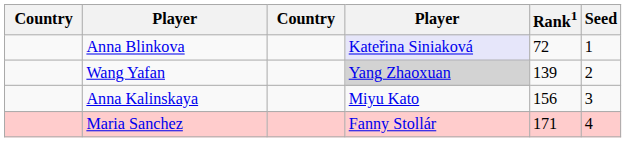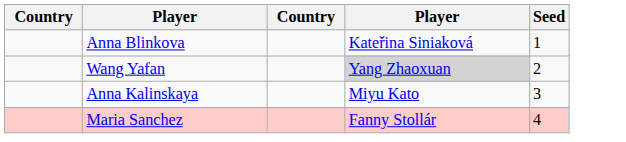- column: Rank1 | 72 | 139 | 156 | 171
Anna Blinkova | column 4: lavender background -> no background
